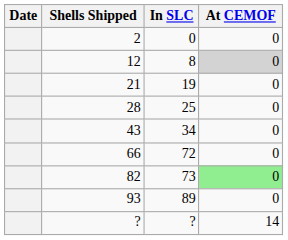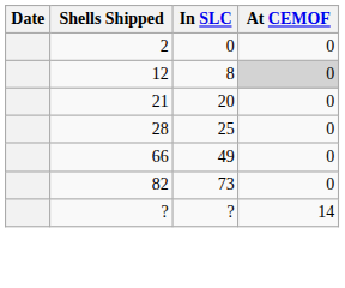21 | In SLC: 19 -> 20
- row: 43 | 34 | 0
66 | In SLC: 72 -> 49
82 | At CEMOF: lightgreen background -> no background
- row: 93 | 89 | 0
